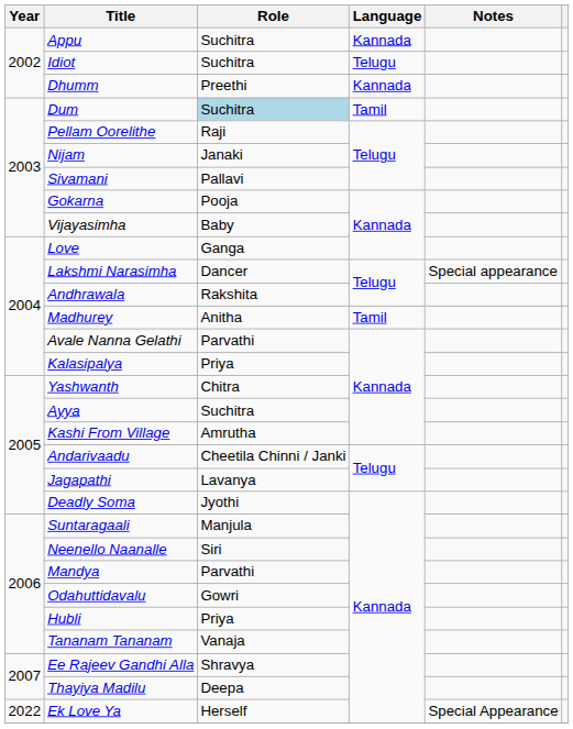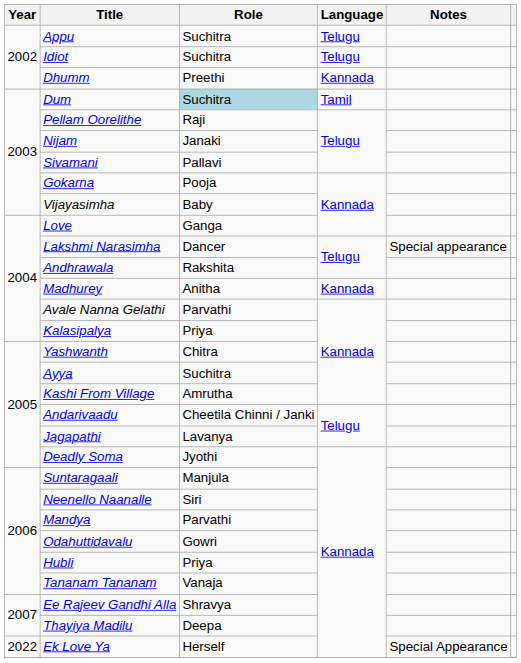Appu | Language: Kannada -> Telugu
Madhurey | Language: Tamil -> Kannada
